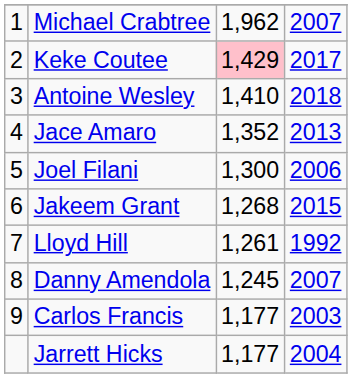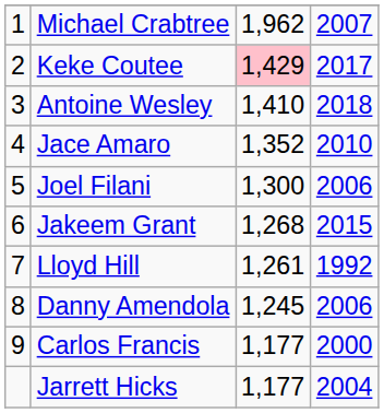Jace Amaro | column 4: 2013 -> 2010
Danny Amendola | column 4: 2007 -> 2006
Carlos Francis | column 4: 2003 -> 2000
